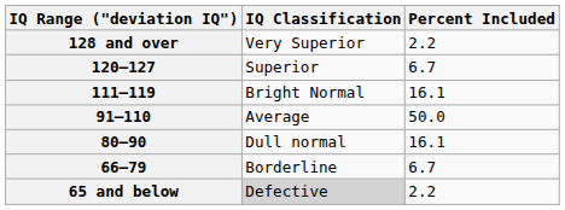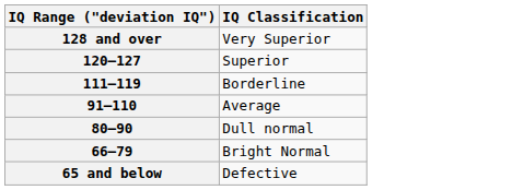- column: Percent Included | 2.2 | 6.7 | 16.1 | 50.0 | 16.1 | 6.7 | 2.2
111–119 | IQ Classification: Bright Normal -> Borderline
66–79 | IQ Classification: Borderline -> Bright Normal
65 and below | IQ Classification: lightgrey background -> no background
